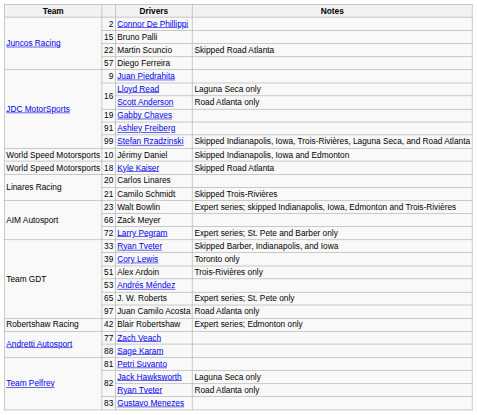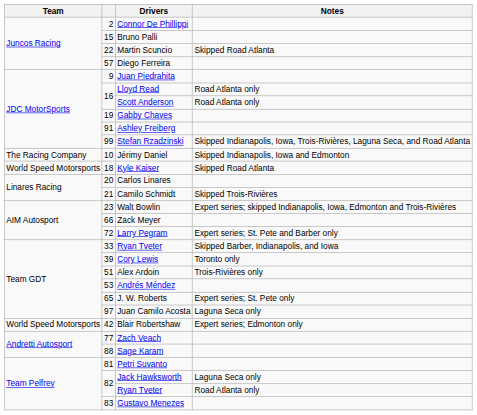Lloyd Read | Notes: Laguna Seca only -> Road Atlanta only
Jérimy Daniel | Team: World Speed Motorsports -> The Racing Company
Juan Camilo Acosta | Notes: Road Atlanta only -> Laguna Seca only
Blair Robertshaw | Team: Robertshaw Racing -> World Speed Motorsports
